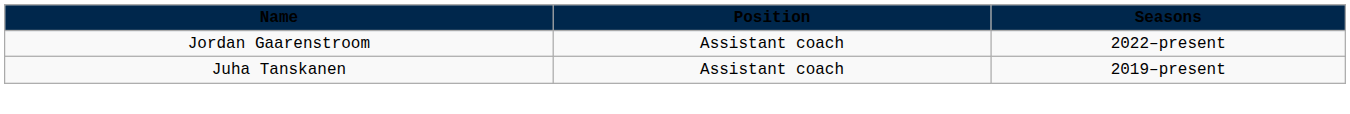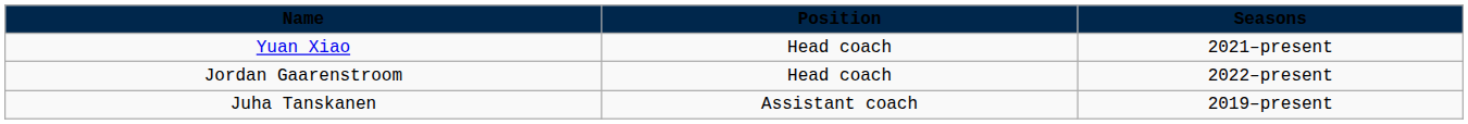+ row: Yuan Xiao | Head coach | 2021–present
Jordan Gaarenstroom | Position: Assistant coach -> Head coach
